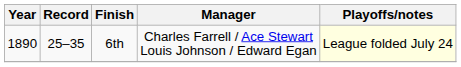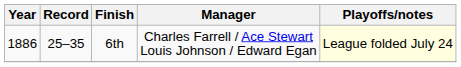6th | Year: 1890 -> 1886
